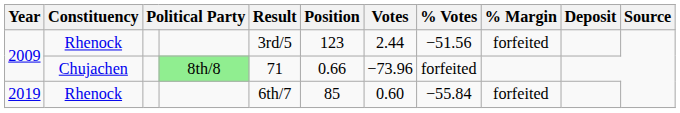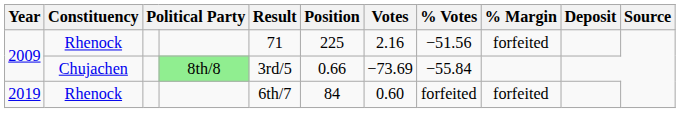2009 / Rhenock | Result: 3rd/5 -> 71
2009 / Rhenock | Position: 123 -> 225
2009 / Rhenock | Votes: 2.44 -> 2.16
2009 / Chujachen | Result: 71 -> 3rd/5
2009 / Chujachen | Votes: −73.96 -> −73.69
2009 / Chujachen | % Votes: forfeited -> −55.84
2019 | Position: 85 -> 84
2019 | % Votes: −55.84 -> forfeited
